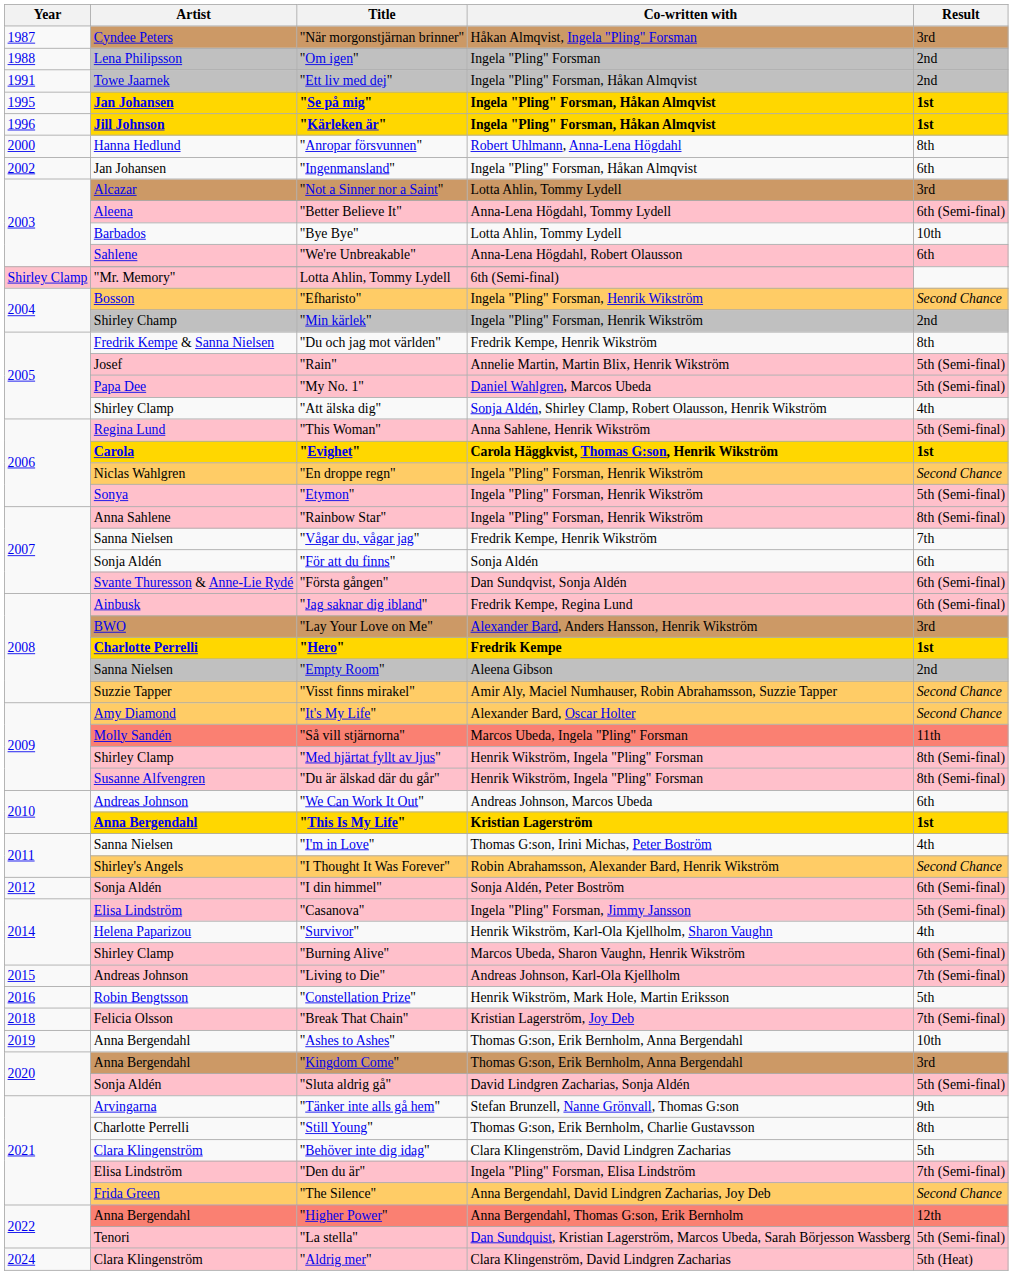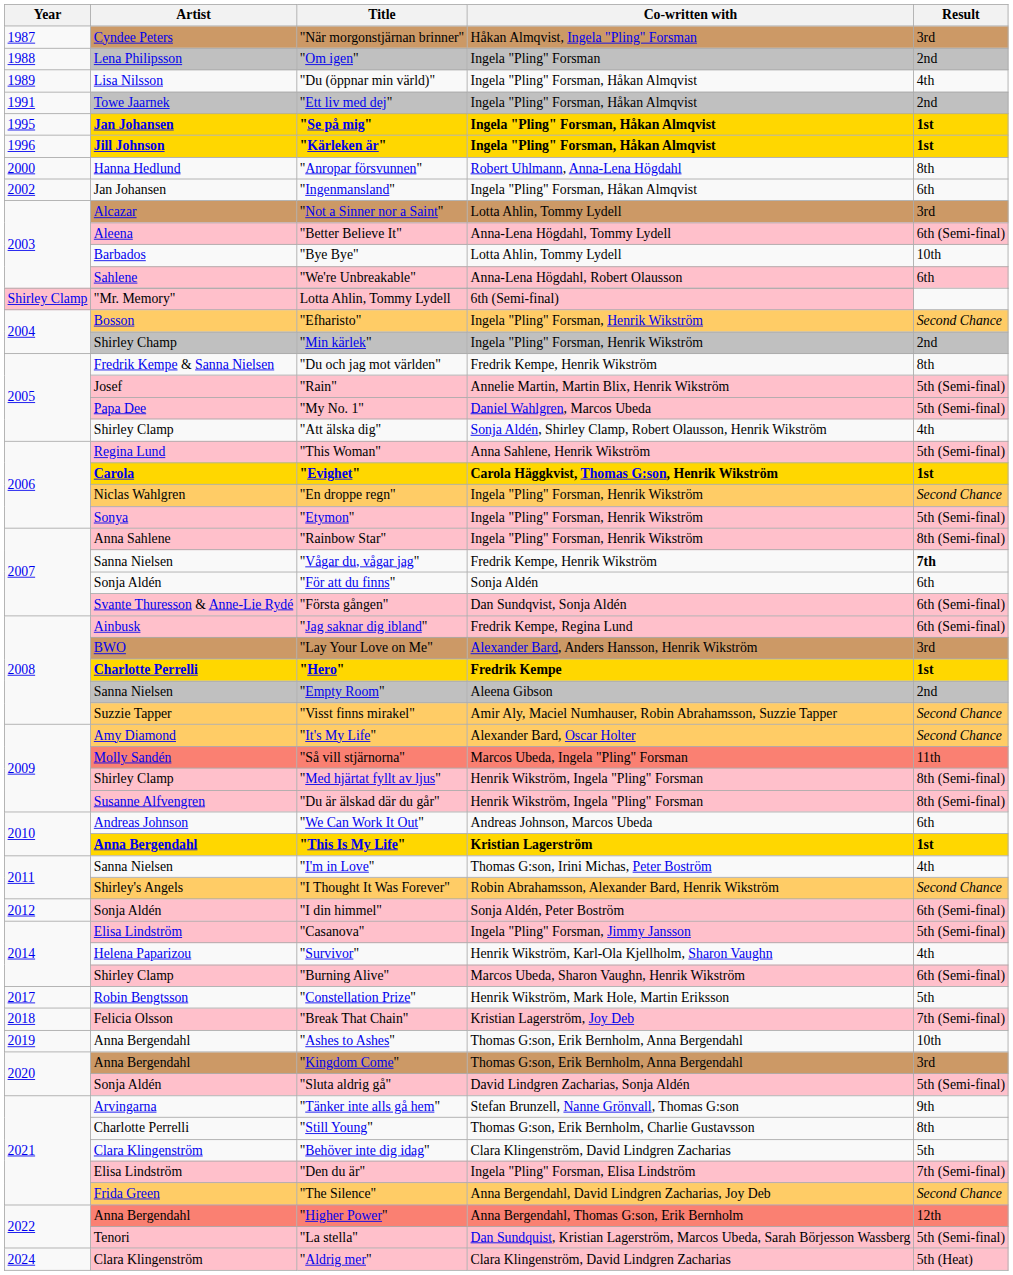+ row: 1989 | Lisa Nilsson | "Du (öppnar min värld)" | Ingela "Pling" Forsman, Håkan Almqvist | 4th
"Vågar du, vågar jag" | Result: normal -> bold
- row: 2015 | Andreas Johnson | "Living to Die" | Andreas Johnson, Karl-Ola Kjellholm | 7th (Semi-final)
"Constellation Prize" | Year: 2016 -> 2017
